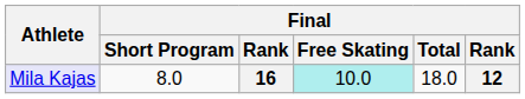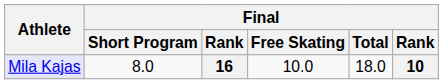16 | Final / Free Skating: paleturquoise background -> no background
16 | column 6: 12 -> 10
